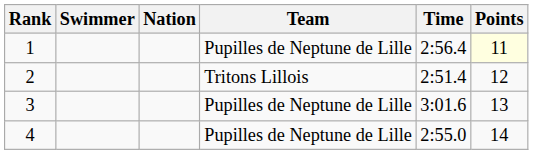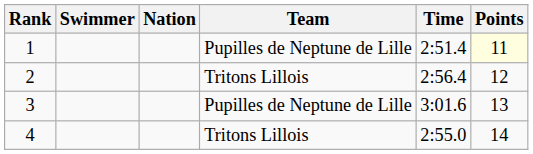1 | Time: 2:56.4 -> 2:51.4
2 | Time: 2:51.4 -> 2:56.4
4 | Team: Pupilles de Neptune de Lille -> Tritons Lillois
